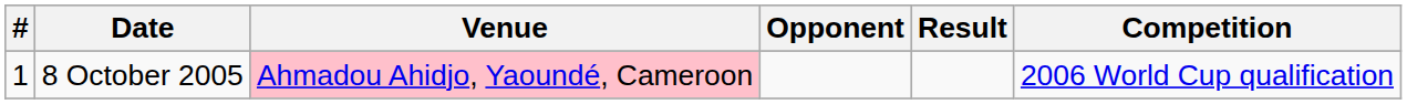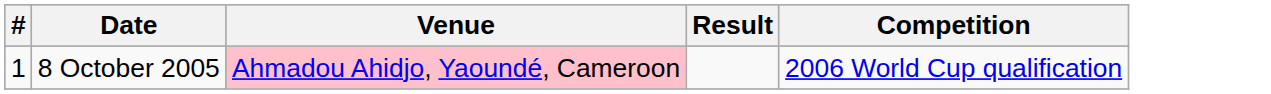- column: Opponent
